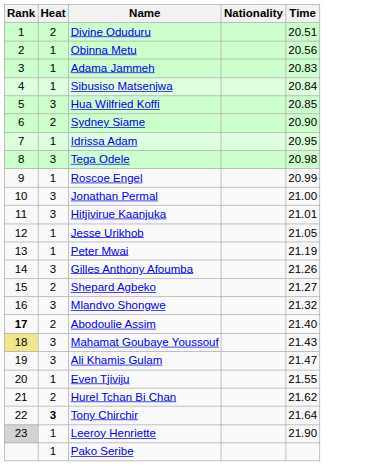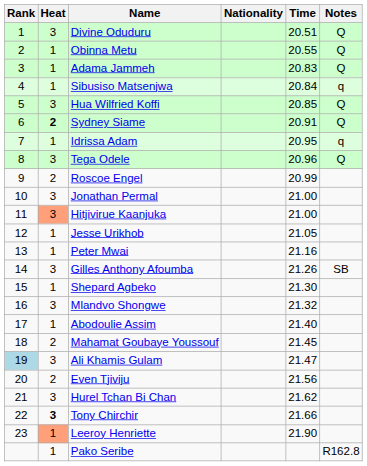+ column: Notes | Q | Q | Q | q | Q | Q | q | Q | SB | R162.8
Divine Oduduru | Heat: 2 -> 3
Obinna Metu | Time: 20.56 -> 20.55
Sydney Siame | Heat: normal -> bold
Sydney Siame | Time: 20.90 -> 20.91
Tega Odele | Time: 20.98 -> 20.96
Roscoe Engel | Heat: 1 -> 2
Hitjivirue Kaanjuka | Heat: no background -> lightsalmon background
Hitjivirue Kaanjuka | Time: 21.01 -> 21.00
Peter Mwai | Time: 21.19 -> 21.16
Shepard Agbeko | Heat: 2 -> 1
Shepard Agbeko | Time: 21.27 -> 21.30
Abodoulie Assim | Rank: bold -> normal
Abodoulie Assim | Heat: 2 -> 1
Mahamat Goubaye Youssouf | Rank: khaki background -> no background
Mahamat Goubaye Youssouf | Heat: 3 -> 2
Mahamat Goubaye Youssouf | Time: 21.43 -> 21.45
Ali Khamis Gulam | Rank: no background -> lightblue background
Even Tjiviju | Heat: 1 -> 2
Even Tjiviju | Time: 21.55 -> 21.56
Hurel Tchan Bi Chan | Heat: 2 -> 3
Tony Chirchir | Time: 21.64 -> 21.66
Leeroy Henriette | Rank: lightgrey background -> no background
Leeroy Henriette | Heat: no background -> lightsalmon background
